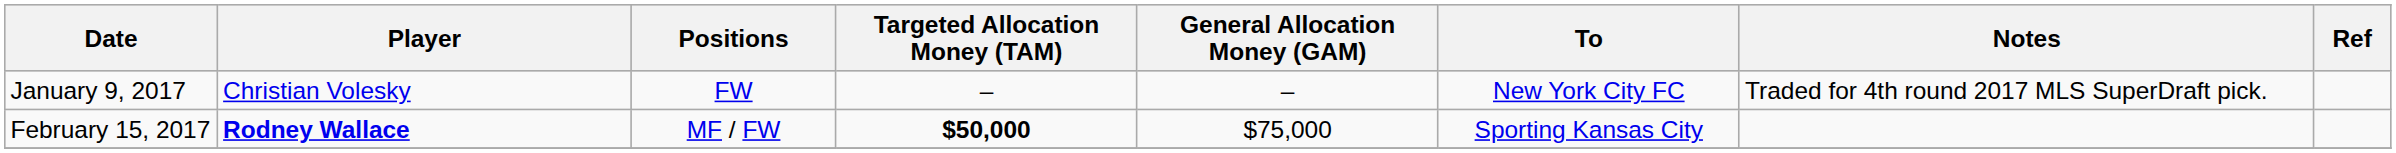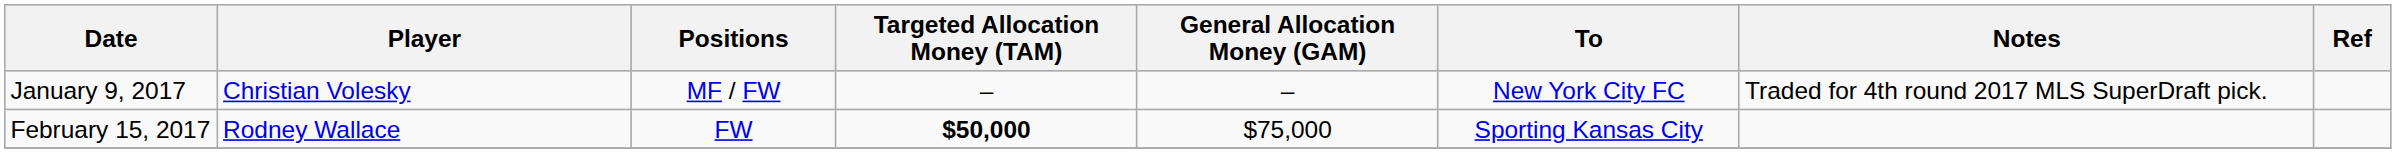January 9, 2017 | Positions: FW -> MF / FW
February 15, 2017 | Player: bold -> normal
February 15, 2017 | Positions: MF / FW -> FW
